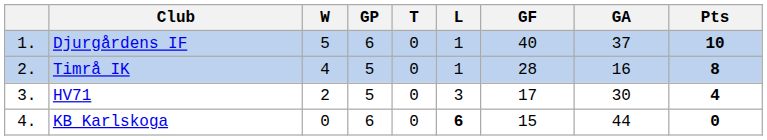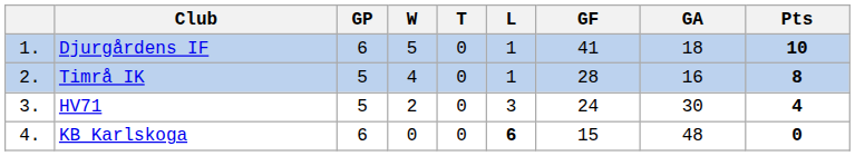columns swapped: GP <-> W
Djurgårdens IF | GF: 40 -> 41
Djurgårdens IF | GA: 37 -> 18
HV71 | GF: 17 -> 24
KB Karlskoga | GA: 44 -> 48
